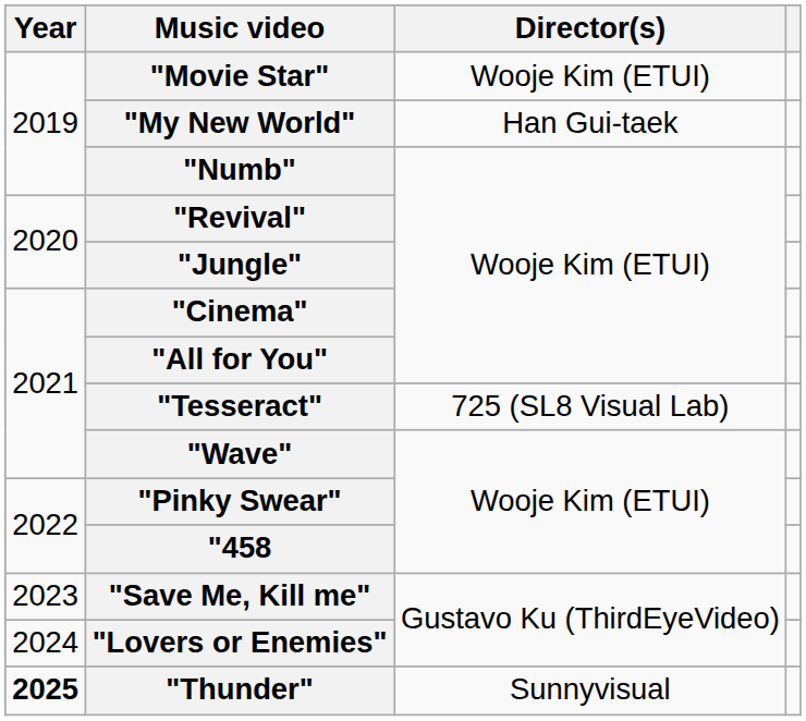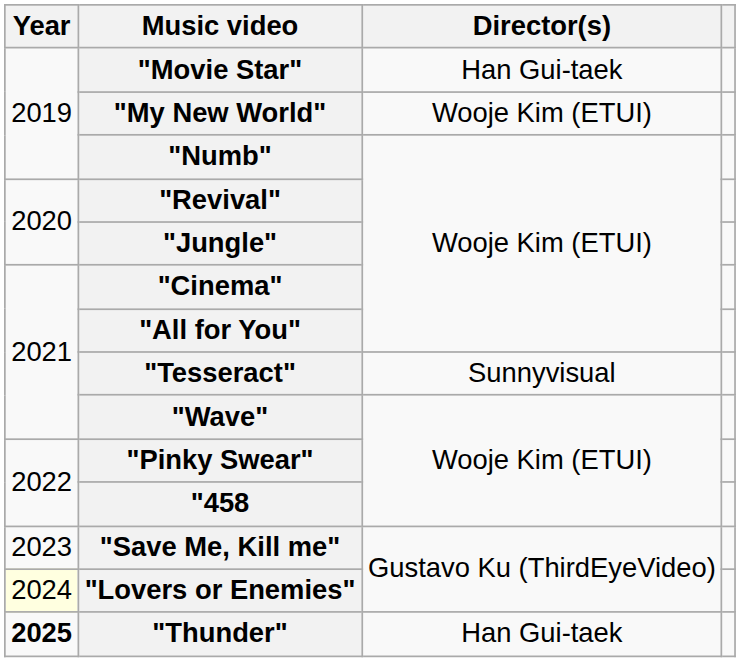"Movie Star" | Director(s): Wooje Kim (ETUI) -> Han Gui-taek
"My New World" | Director(s): Han Gui-taek -> Wooje Kim (ETUI)
"Tesseract" | Director(s): 725 (SL8 Visual Lab) -> Sunnyvisual
"Lovers or Enemies" | Year: no background -> lightyellow background
"Thunder" | Director(s): Sunnyvisual -> Han Gui-taek
